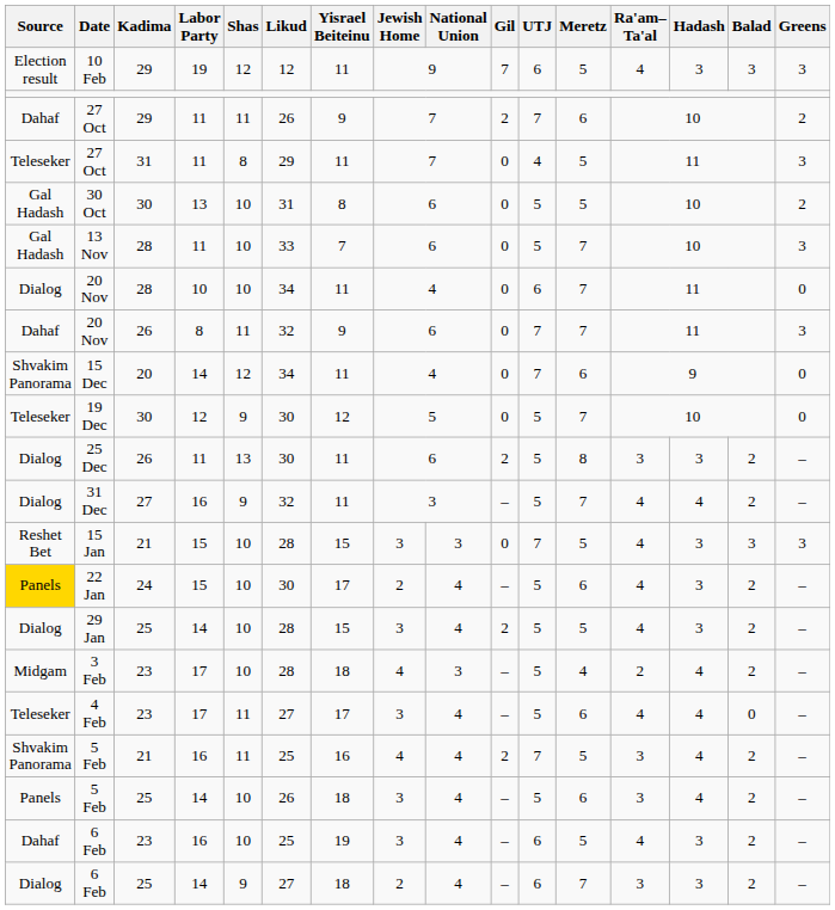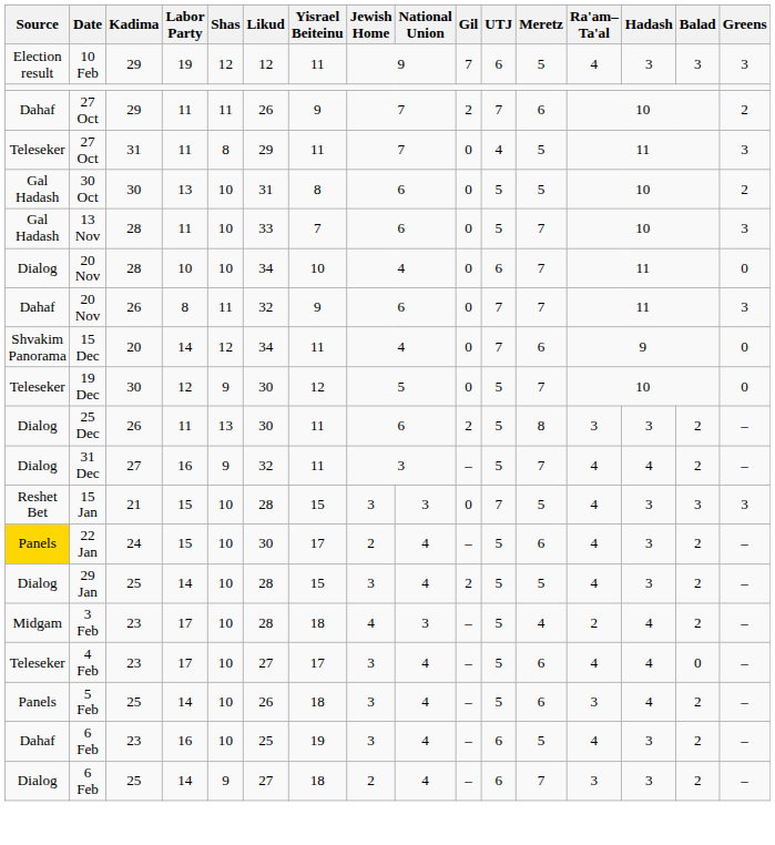20 Nov / 28 | Yisrael Beiteinu: 11 -> 10
4 Feb | Shas: 11 -> 10
- row: Shvakim Panorama | 5 Feb | 21 | 16 | 11 | 25 | 16 | 4 | 4 | 2 | 7 | 5 | 3 | 4 | 2 | –
